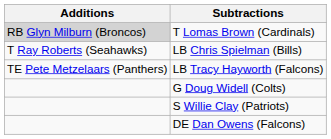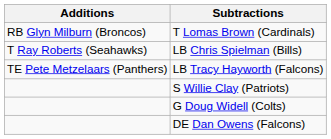T Lomas Brown (Cardinals) | Additions: lightgrey background -> no background
rows swapped: S Willie Clay (Patriots) <-> G Doug Widell (Colts)
